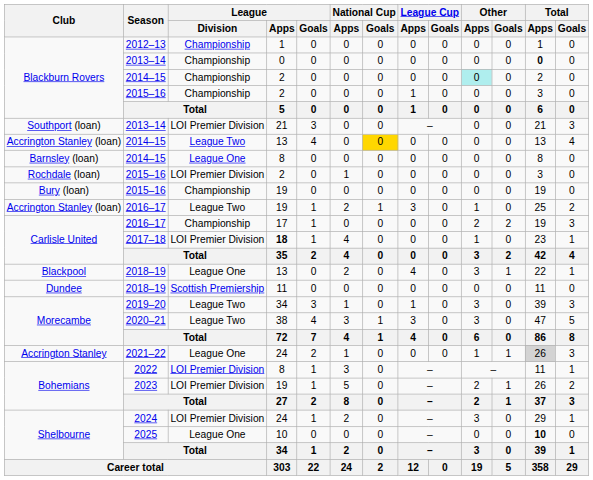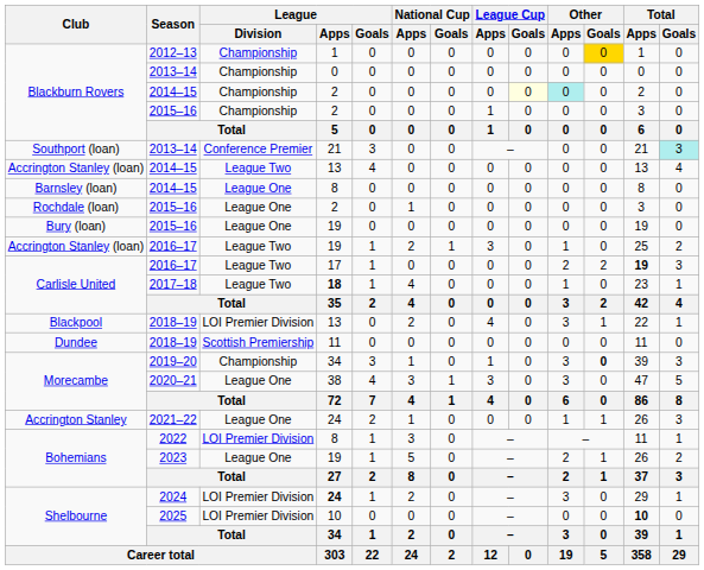2012–13 | Other / Goals: no background -> gold background
Blackburn Rovers / 2013–14 | Total / Apps: bold -> normal
Blackburn Rovers / 2014–15 | League Cup / Goals: no background -> lightyellow background
Southport (loan) / 2013–14 | League / Division: LOI Premier Division -> Conference Premier
Southport (loan) / 2013–14 | Total / Goals: no background -> paleturquoise background
Accrington Stanley (loan) / 2014–15 | National Cup / Goals: gold background -> no background
Rochdale (loan) / 2015–16 | League / Division: LOI Premier Division -> League One
Bury (loan) / 2015–16 | League / Division: Championship -> League One
Carlisle United / 2016–17 | League / Division: Championship -> League Two
Carlisle United / 2016–17 | Total / Apps: normal -> bold
2017–18 | League / Division: LOI Premier Division -> League Two
Blackpool / 2018–19 | League / Division: League One -> LOI Premier Division
2019–20 | League / Division: League Two -> Championship
2019–20 | Other / Goals: normal -> bold
2020–21 | League / Division: League Two -> League One
2021–22 | Total / Apps: lightgrey background -> no background
2023 | League / Division: LOI Premier Division -> League One
2024 | League / Apps: normal -> bold
2025 | League / Division: League One -> LOI Premier Division
